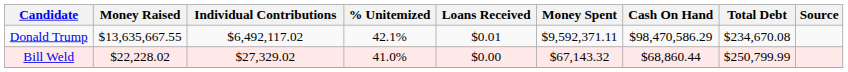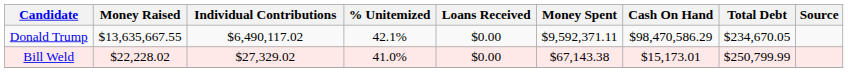Donald Trump | Individual Contributions: $6,492,117.02 -> $6,490,117.02
Donald Trump | Loans Received: $0.01 -> $0.00
Donald Trump | Total Debt: $234,670.08 -> $234,670.05
Bill Weld | Money Spent: $67,143.32 -> $67,143.38
Bill Weld | Cash On Hand: $68,860.44 -> $15,173.01
